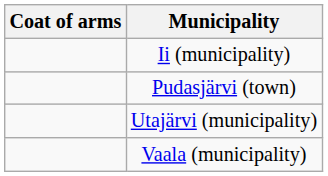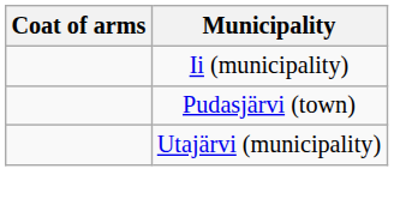- row: Vaala (municipality)
